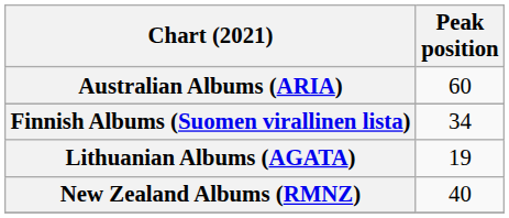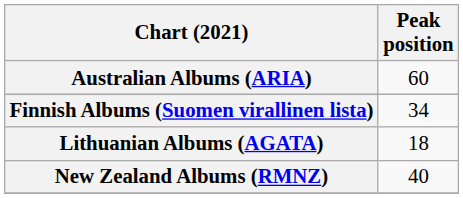Lithuanian Albums (AGATA) | Peak position: 19 -> 18
